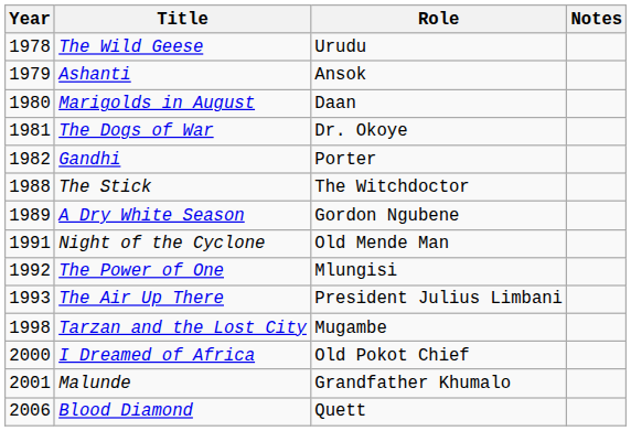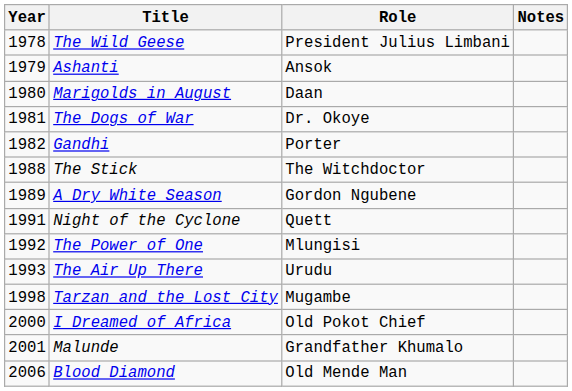The Wild Geese | Role: Urudu -> President Julius Limbani
Night of the Cyclone | Role: Old Mende Man -> Quett
The Air Up There | Role: President Julius Limbani -> Urudu
Blood Diamond | Role: Quett -> Old Mende Man
